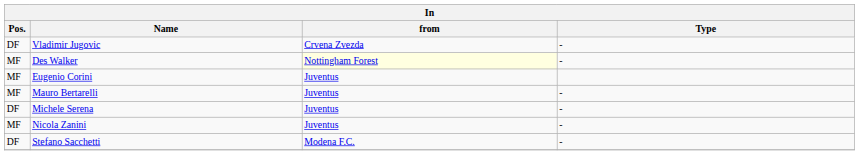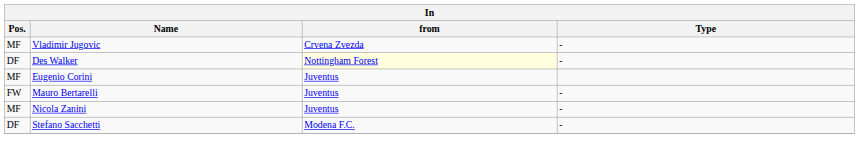Vladimir Jugovic | Pos.: DF -> MF
Des Walker | Pos.: MF -> DF
Mauro Bertarelli | Pos.: MF -> FW
- row: DF | Michele Serena | Juventus | -
